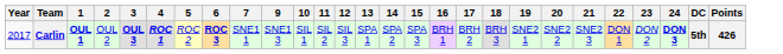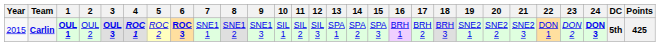+ column: 8 | SNE1 2
Carlin | Year: 2017 -> 2015
Carlin | Points: 426 -> 425
